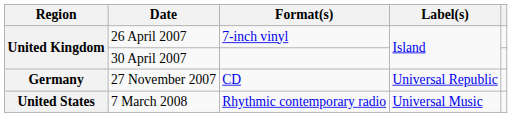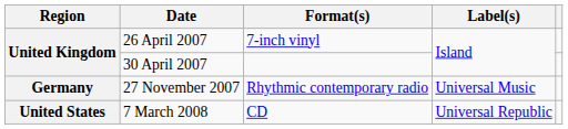27 November 2007 | Format(s): CD -> Rhythmic contemporary radio
27 November 2007 | Label(s): Universal Republic -> Universal Music
7 March 2008 | Format(s): Rhythmic contemporary radio -> CD
7 March 2008 | Label(s): Universal Music -> Universal Republic
